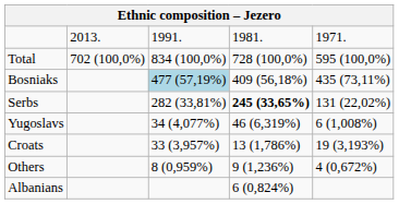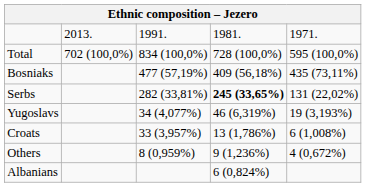Bosniaks | column 3: lightblue background -> no background
Yugoslavs | column 5: 6 (1,008%) -> 19 (3,193%)
Croats | column 5: 19 (3,193%) -> 6 (1,008%)
